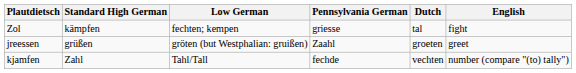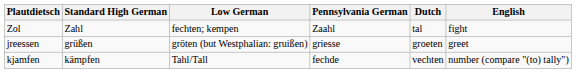Zol | Standard High German: kämpfen -> Zahl
Zol | Pennsylvania German: griesse -> Zaahl
jreessen | Pennsylvania German: Zaahl -> griesse
kjamfen | Standard High German: Zahl -> kämpfen
